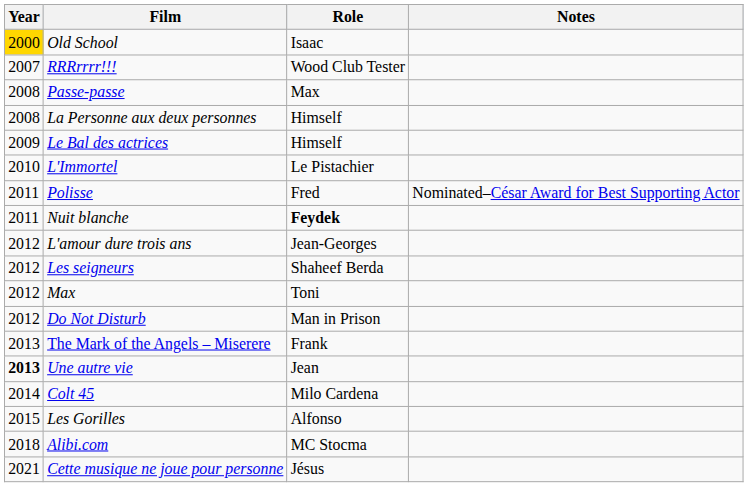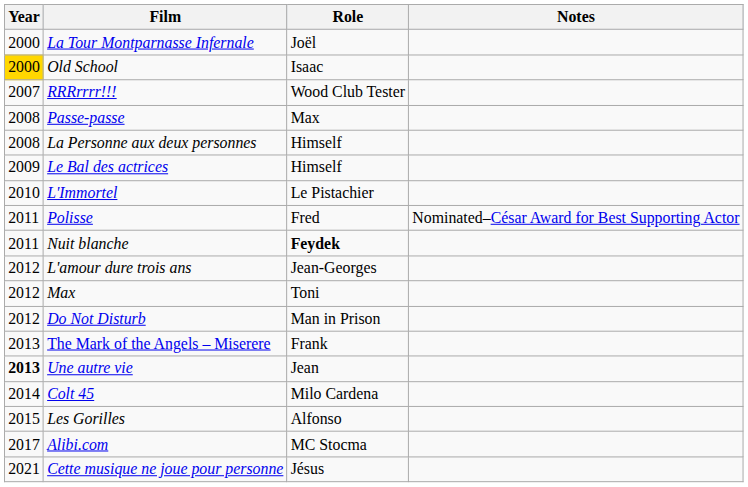+ row: 2000 | La Tour Montparnasse Infernale | Joël
- row: 2012 | Les seigneurs | Shaheef Berda
Alibi.com | Year: 2018 -> 2017
